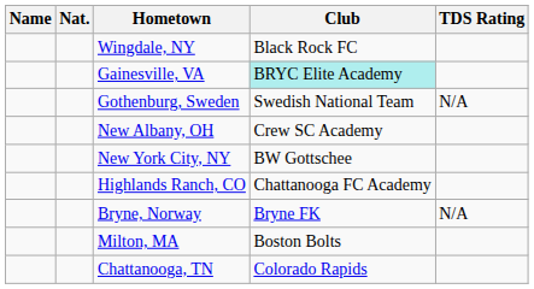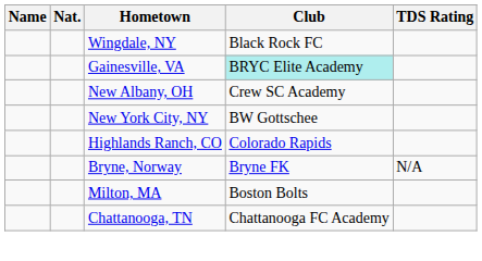- row: Gothenburg, Sweden | Swedish National Team | N/A
Highlands Ranch, CO | Club: Chattanooga FC Academy -> Colorado Rapids
Chattanooga, TN | Club: Colorado Rapids -> Chattanooga FC Academy
